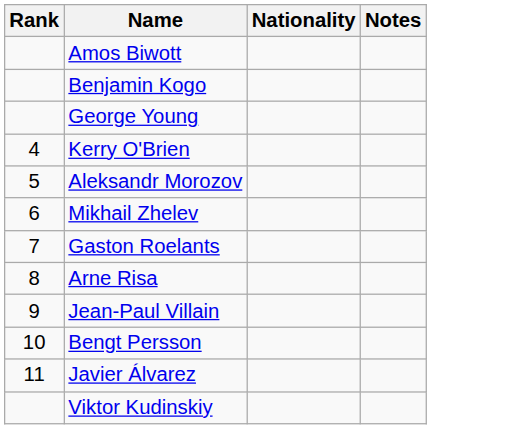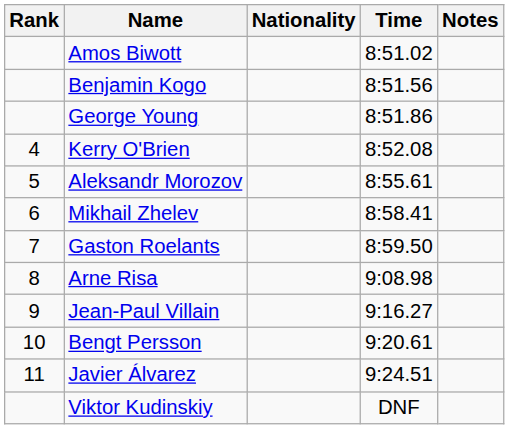+ column: Time | 8:51.02 | 8:51.56 | 8:51.86 | 8:52.08 | 8:55.61 | 8:58.41 | 8:59.50 | 9:08.98 | 9:16.27 | 9:20.61 | 9:24.51 | DNF
